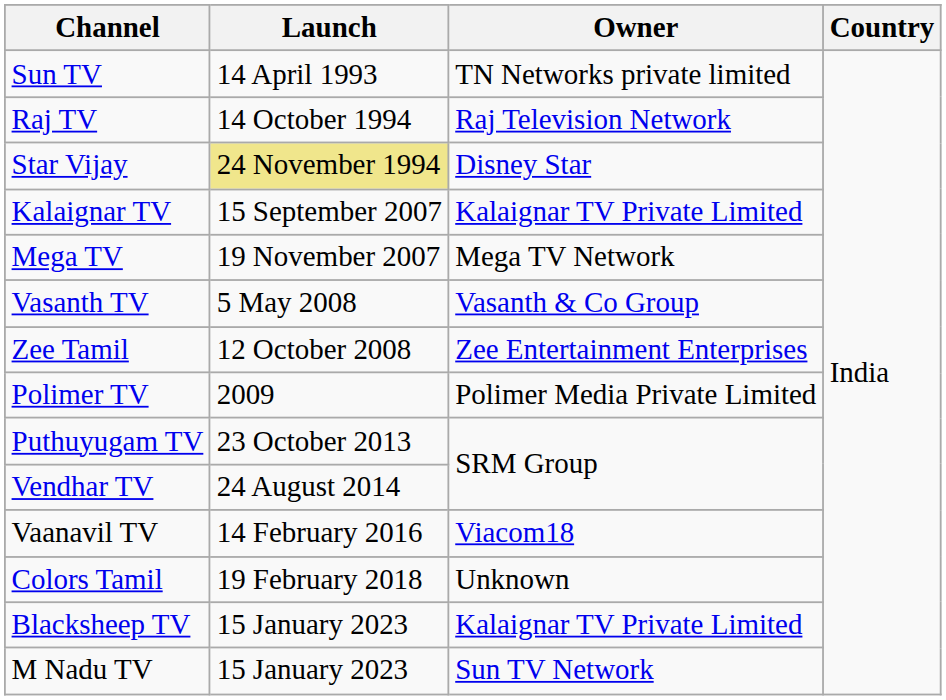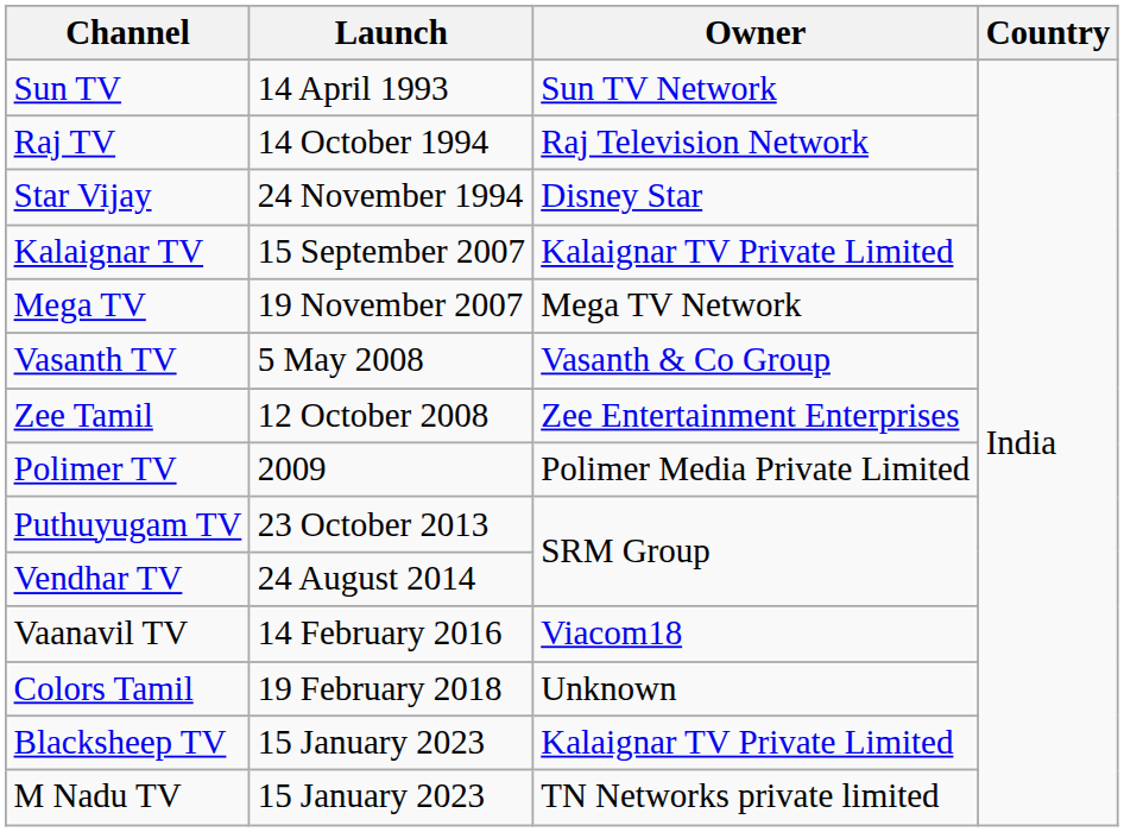Sun TV | Owner: TN Networks private limited -> Sun TV Network
Star Vijay | Launch: khaki background -> no background
M Nadu TV | Owner: Sun TV Network -> TN Networks private limited
